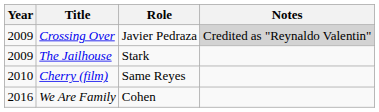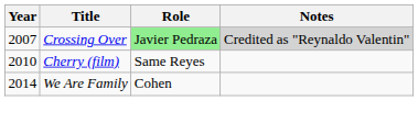Crossing Over | Year: 2009 -> 2007
Crossing Over | Role: no background -> lightgreen background
- row: 2009 | The Jailhouse | Stark
We Are Family | Year: 2016 -> 2014
